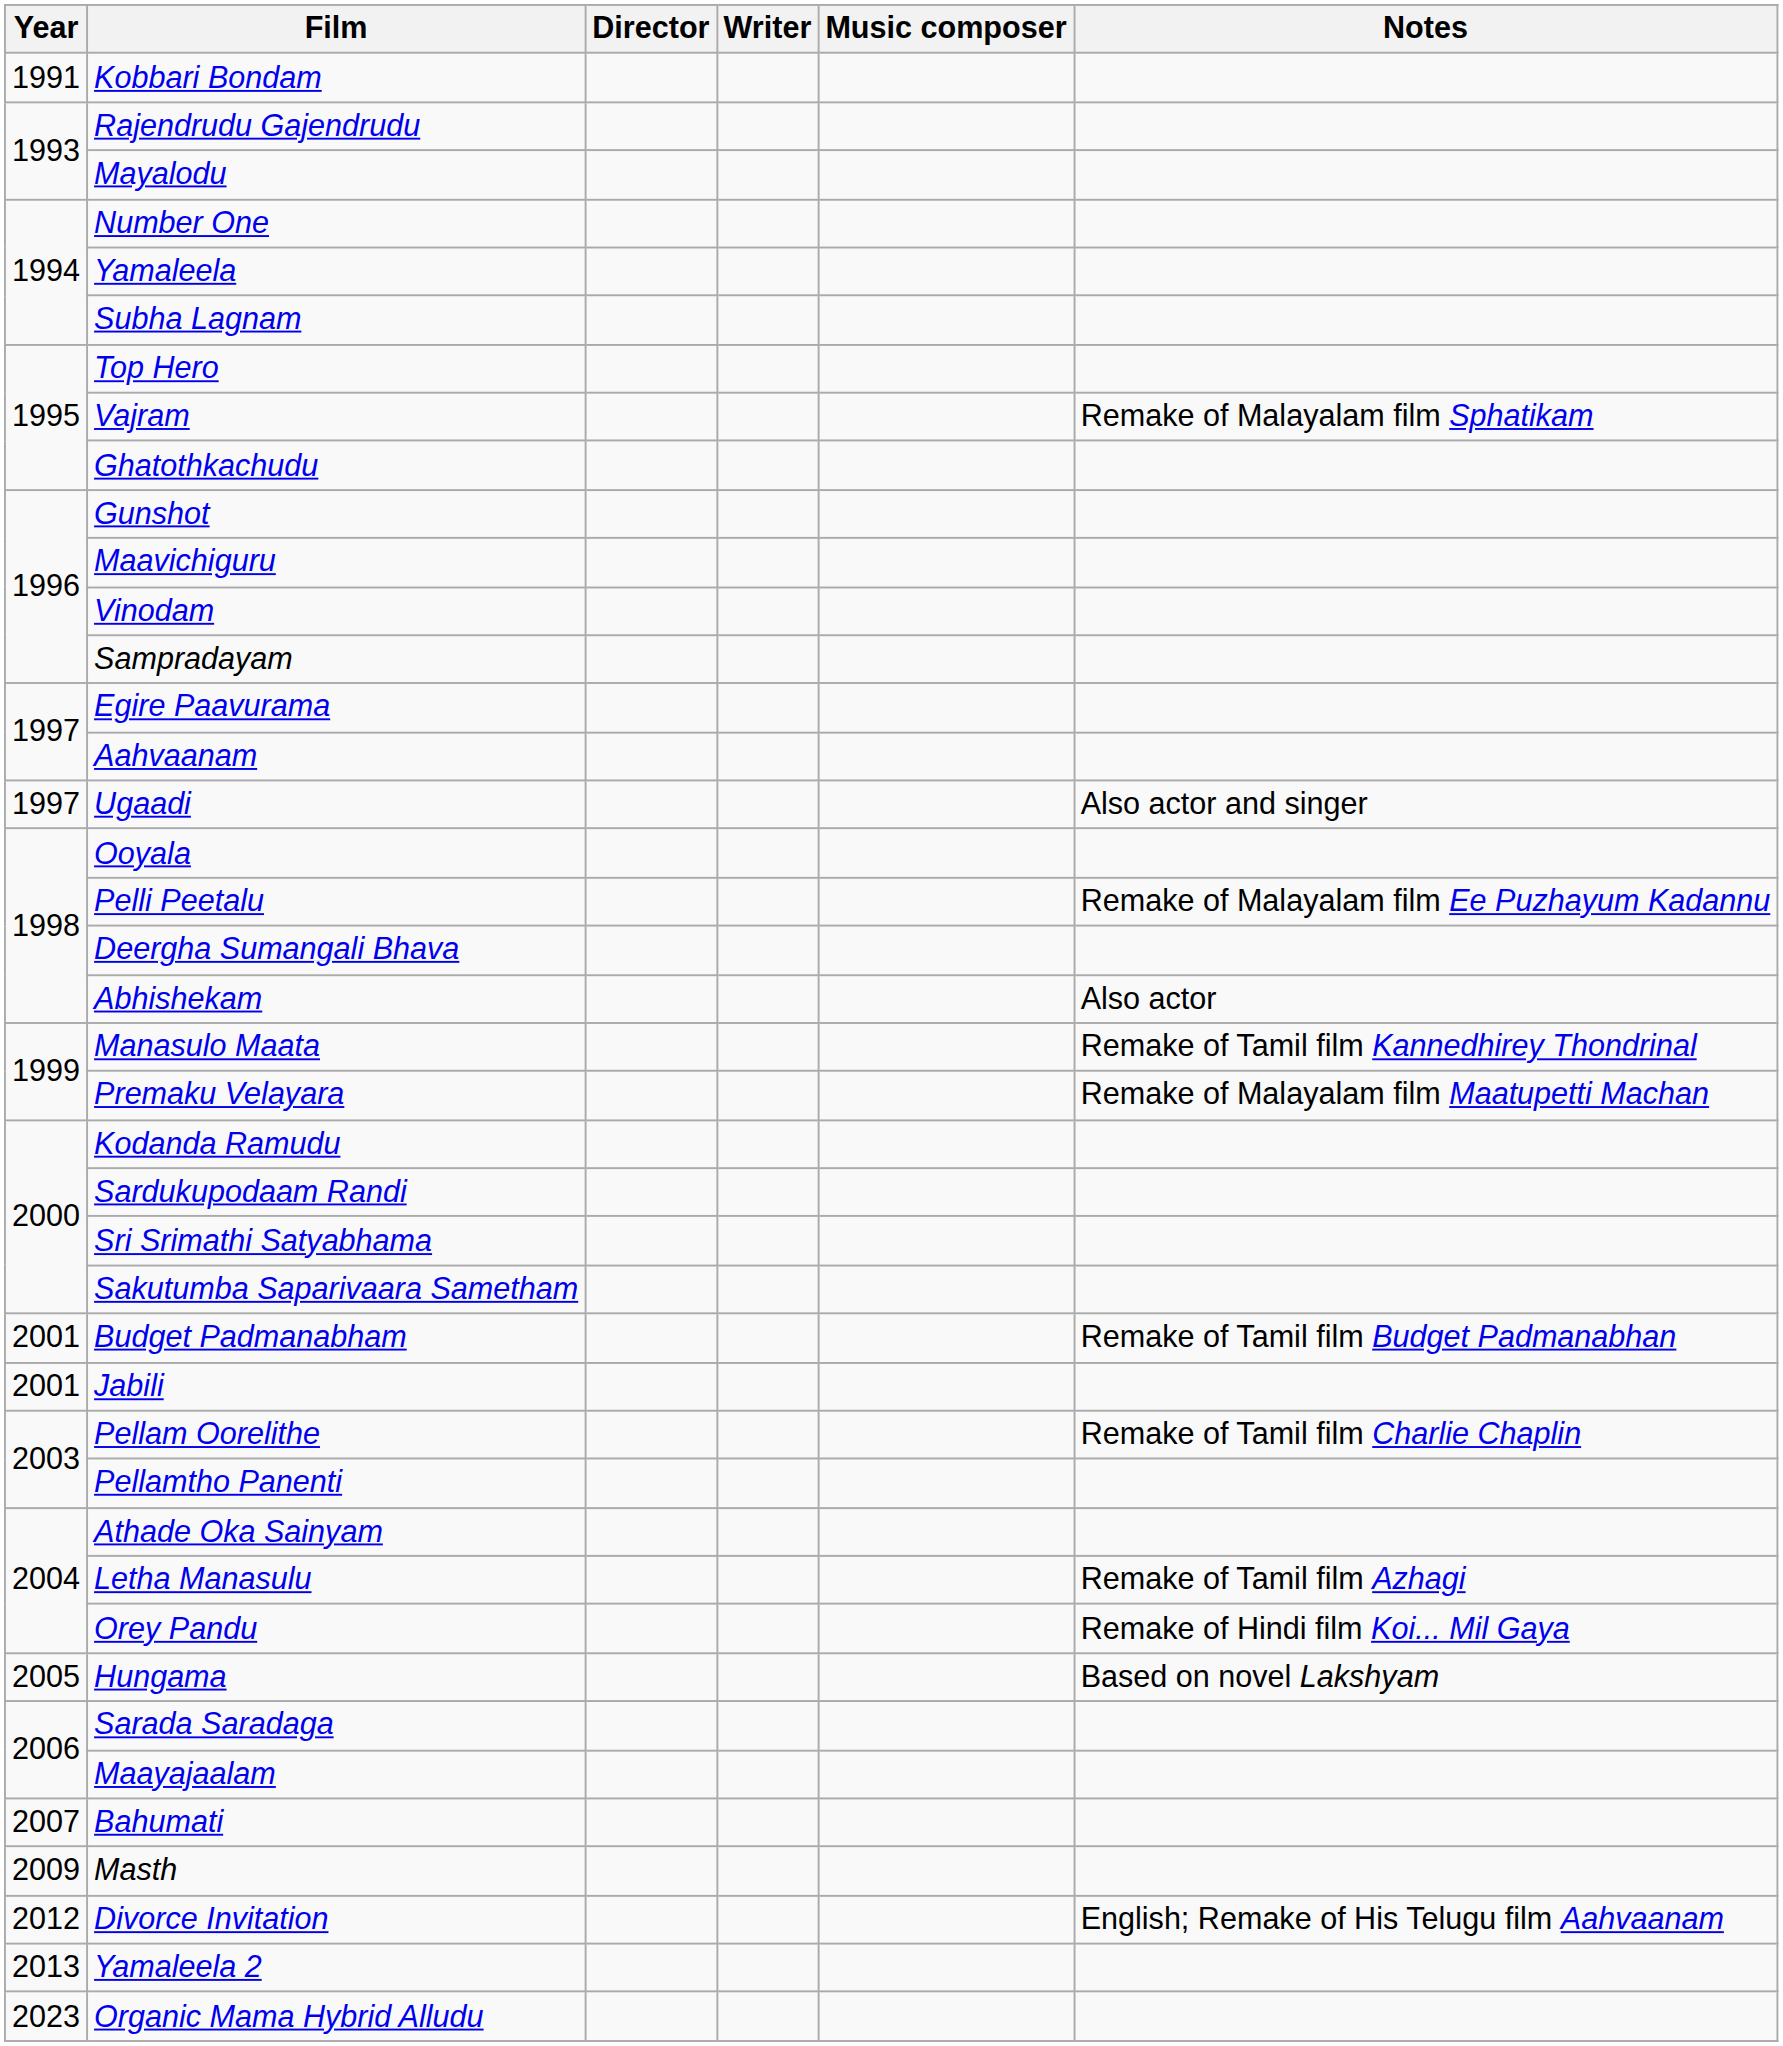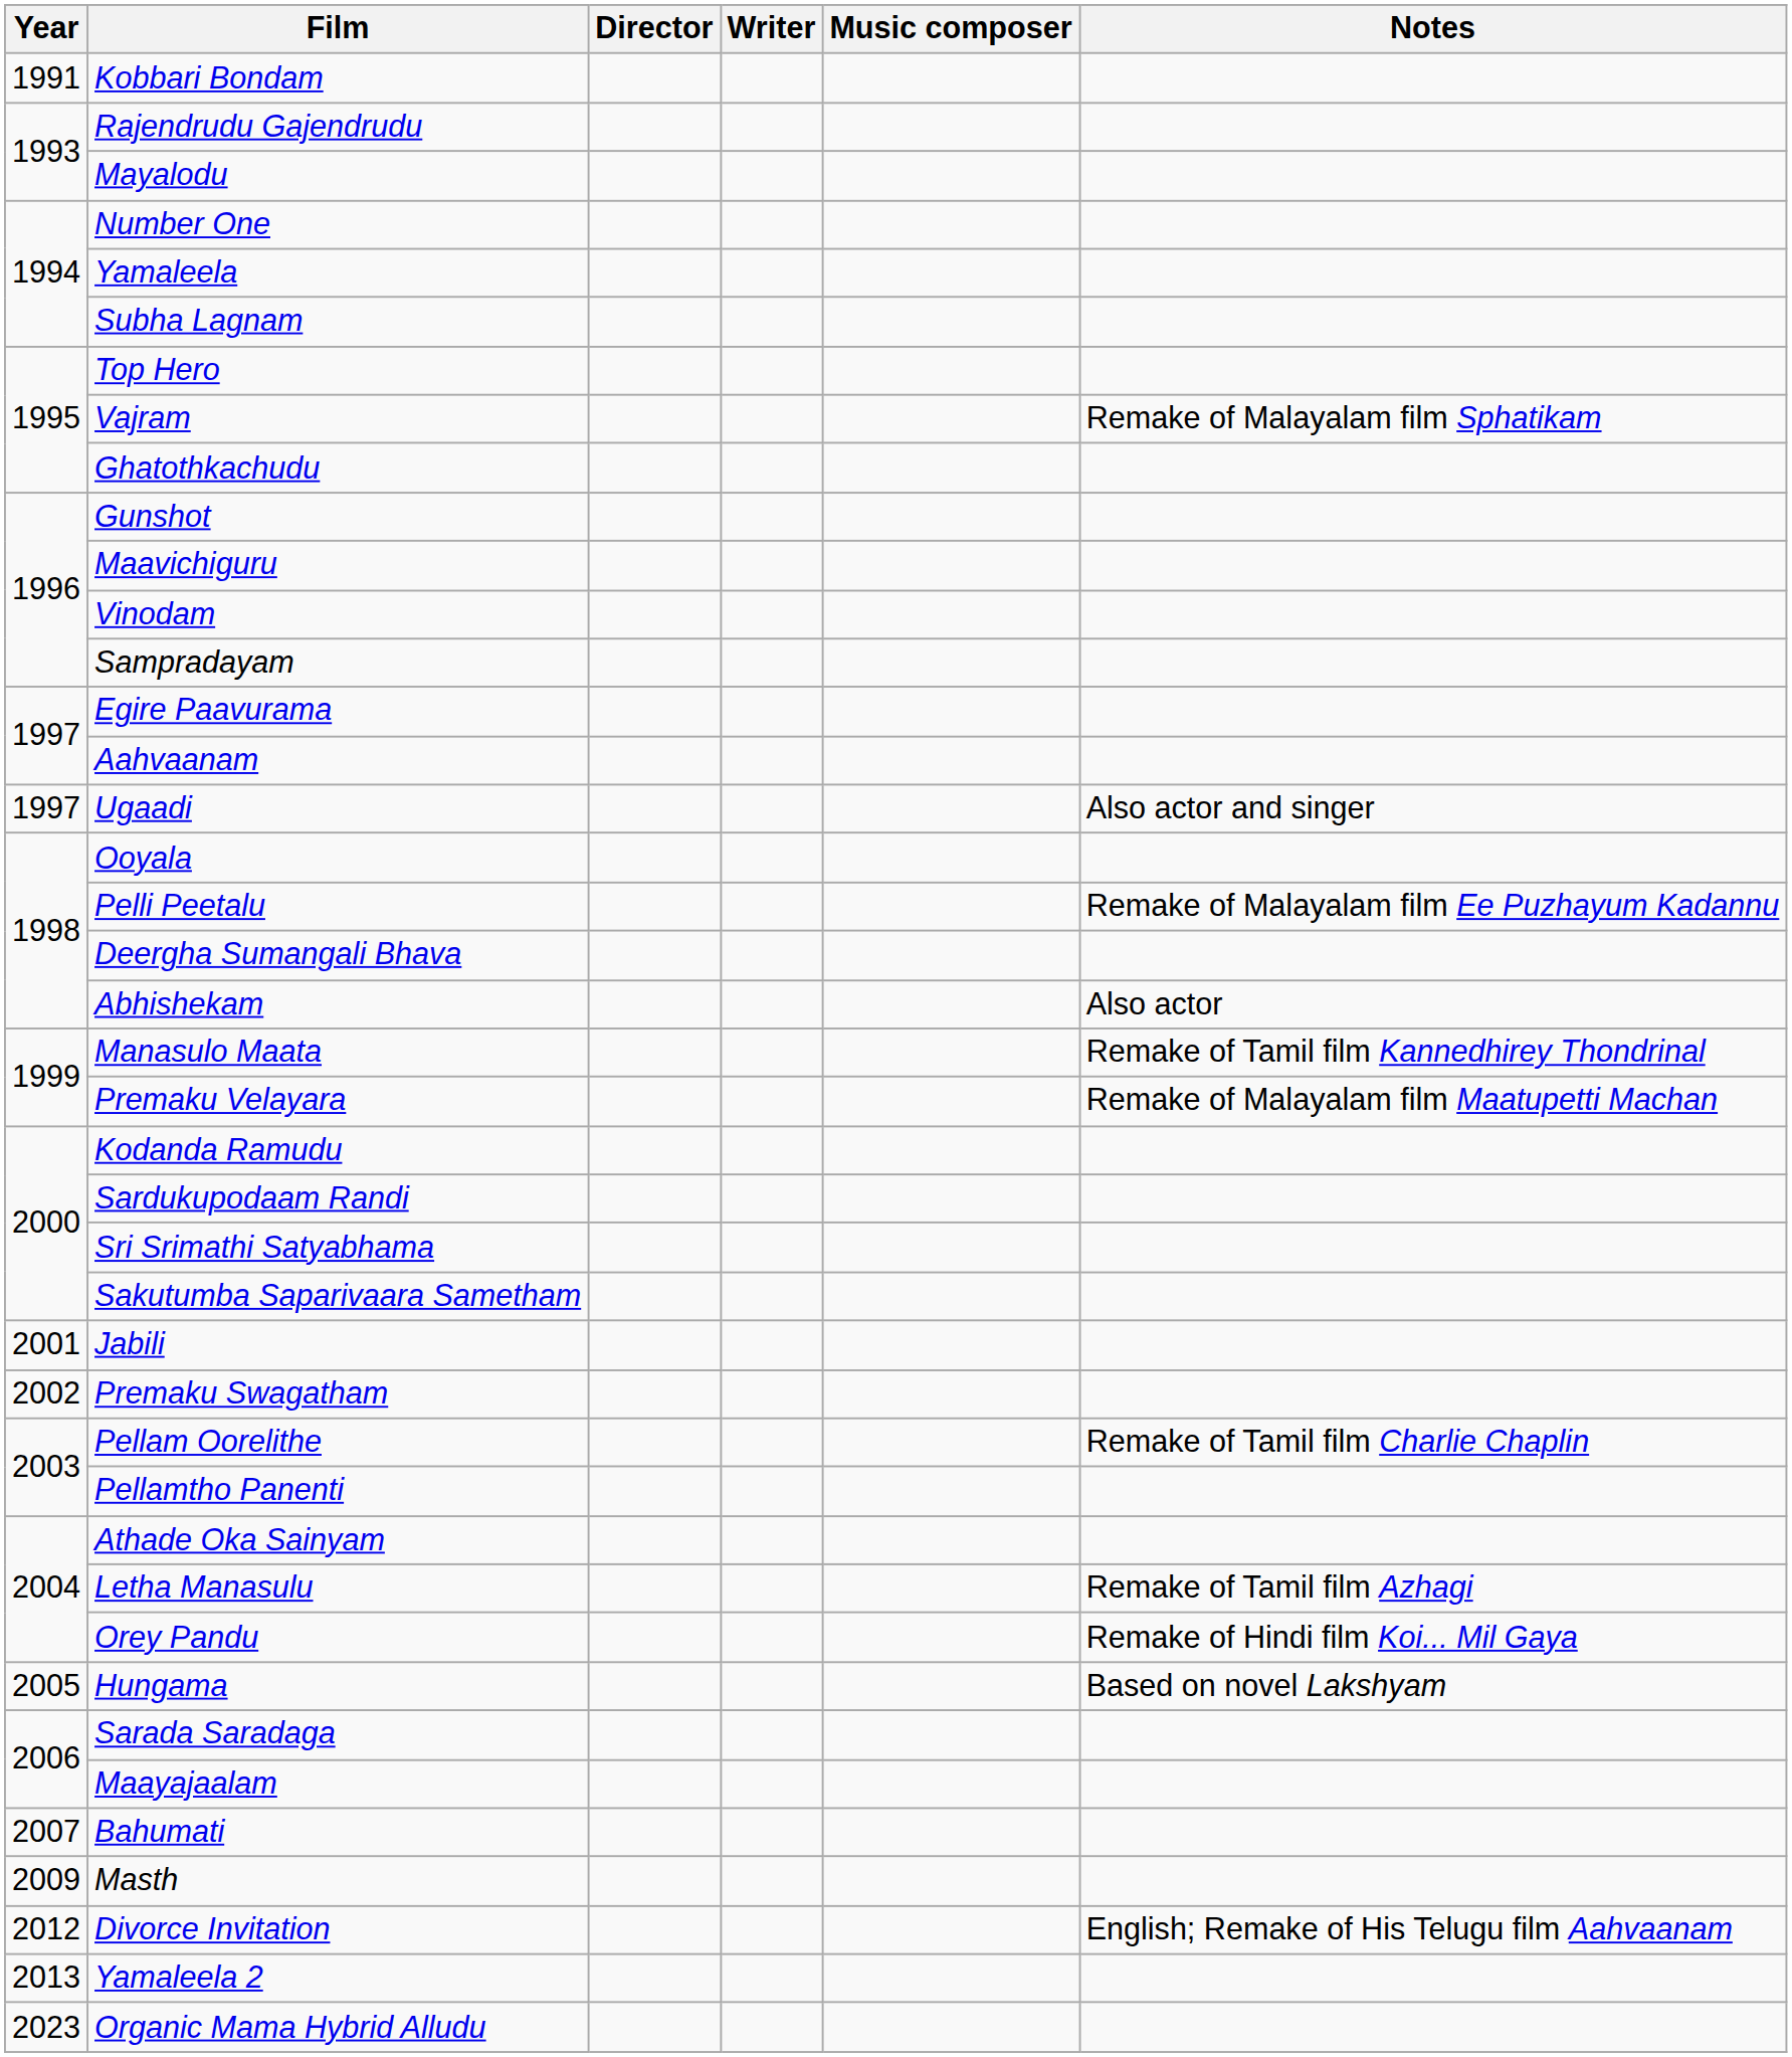- row: 2001 | Budget Padmanabham | Remake of Tamil film Budget Padmanabhan
+ row: 2002 | Premaku Swagatham
